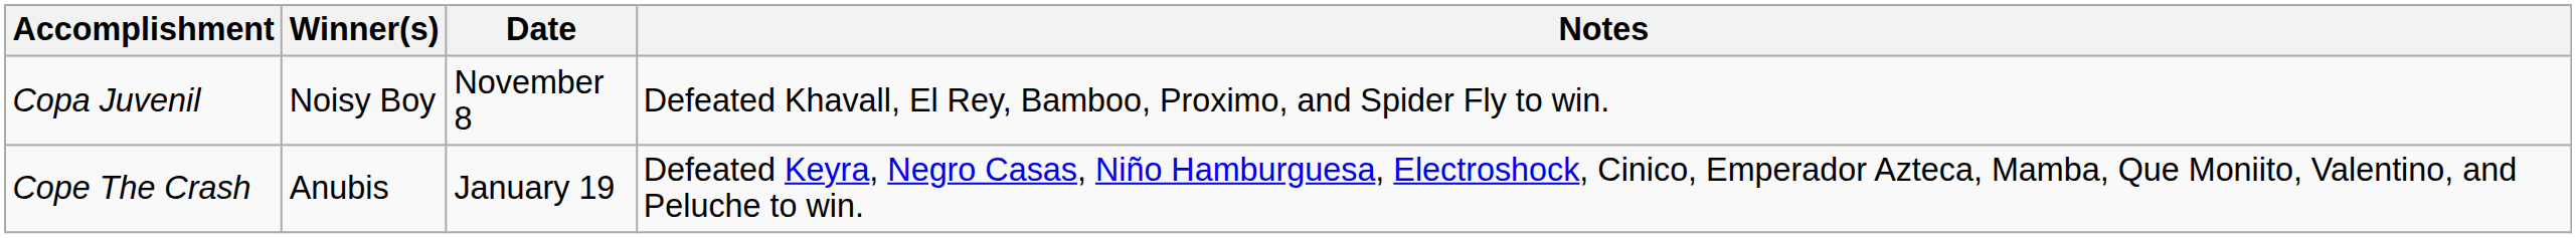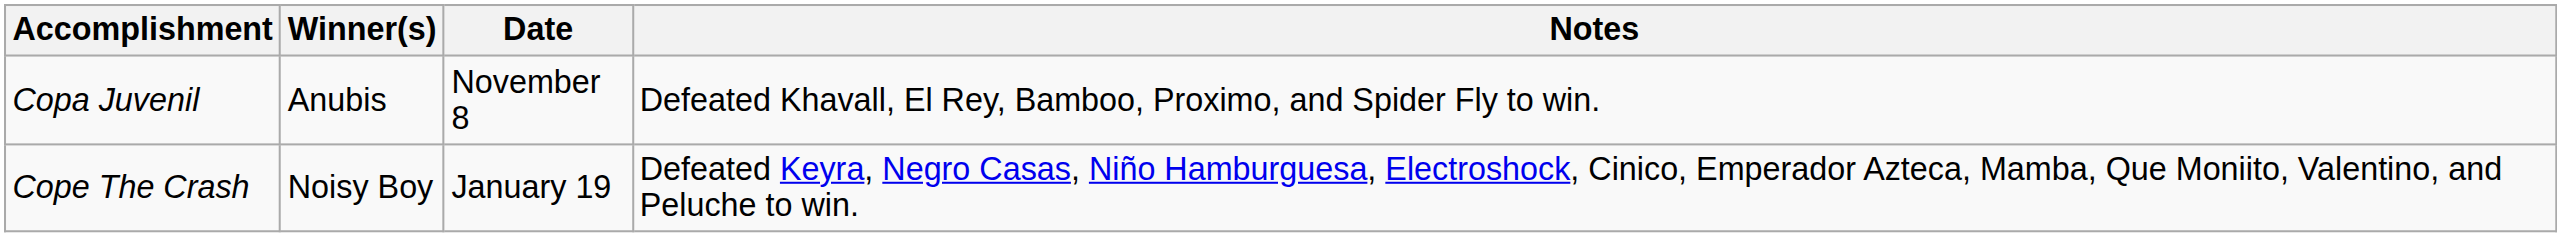Copa Juvenil | Winner(s): Noisy Boy -> Anubis
Cope The Crash | Winner(s): Anubis -> Noisy Boy
